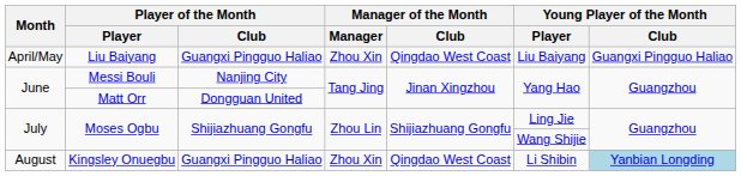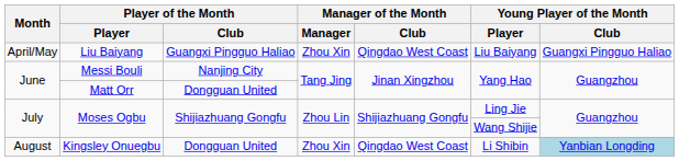Kingsley Onuegbu | Player of the Month / Club: Guangxi Pingguo Haliao -> Dongguan United
